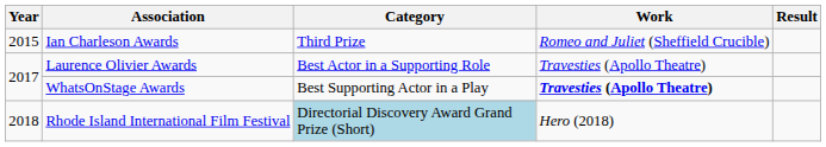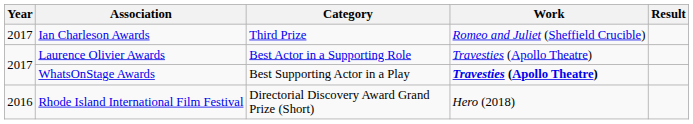Ian Charleson Awards | Year: 2015 -> 2017
Rhode Island International Film Festival | Year: 2018 -> 2016
Rhode Island International Film Festival | Category: lightblue background -> no background
